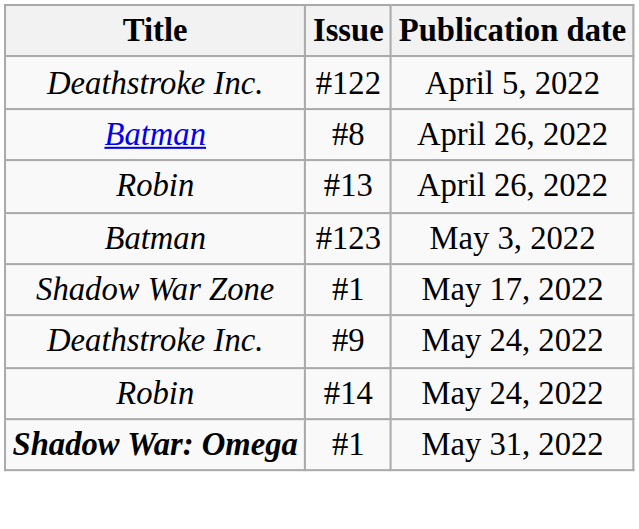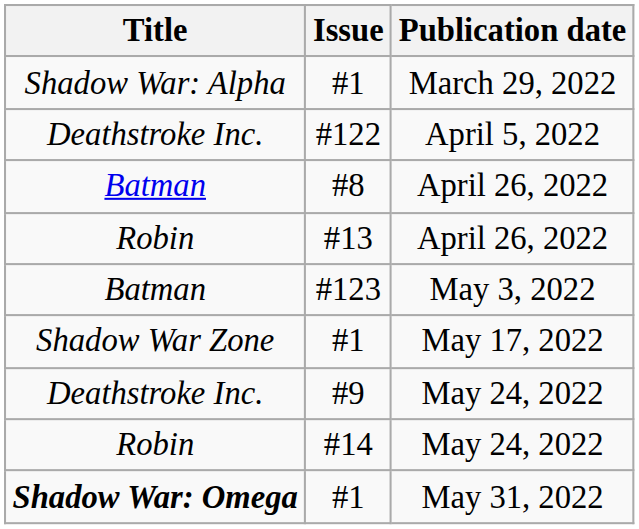+ row: Shadow War: Alpha | #1 | March 29, 2022
